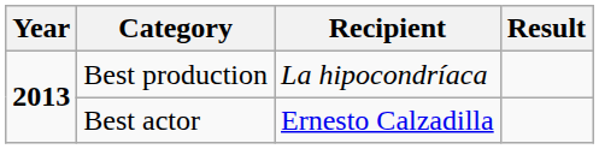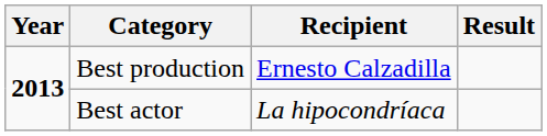Best production | Recipient: La hipocondríaca -> Ernesto Calzadilla
Best actor | Recipient: Ernesto Calzadilla -> La hipocondríaca
